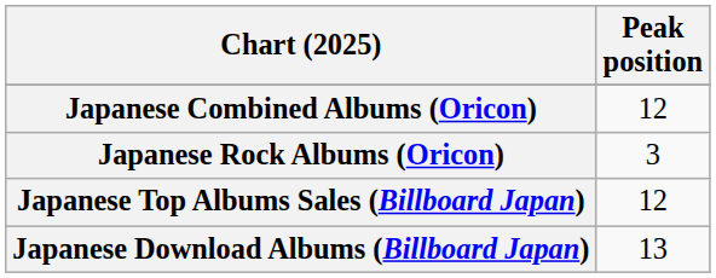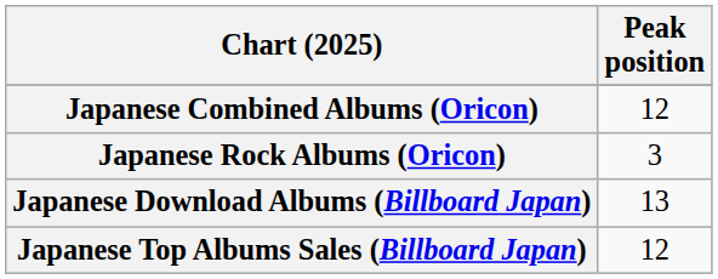rows swapped: Japanese Download Albums (Billboard Japan) <-> Japanese Top Albums Sales (Billboard Japan)
